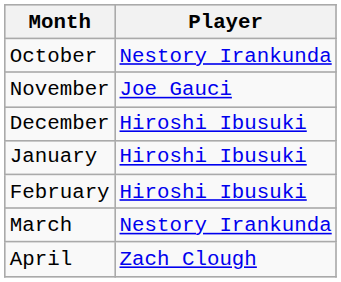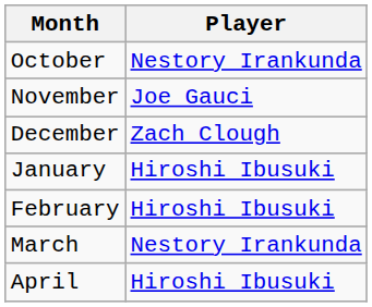December | Player: Hiroshi Ibusuki -> Zach Clough
April | Player: Zach Clough -> Hiroshi Ibusuki
